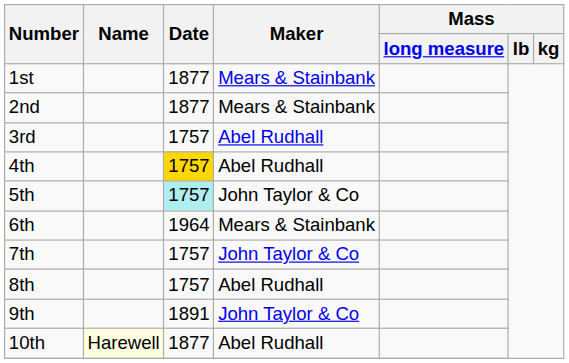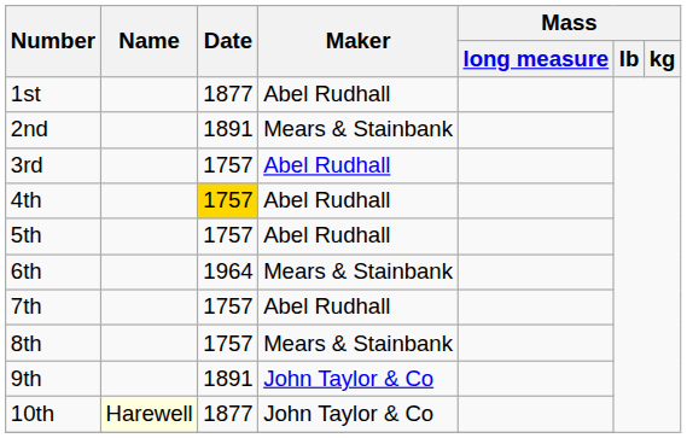1st | Maker: Mears & Stainbank -> Abel Rudhall
2nd | Date: 1877 -> 1891
5th | Date: paleturquoise background -> no background
5th | Maker: John Taylor & Co -> Abel Rudhall
7th | Maker: John Taylor & Co -> Abel Rudhall
8th | Maker: Abel Rudhall -> Mears & Stainbank
10th | Maker: Abel Rudhall -> John Taylor & Co
